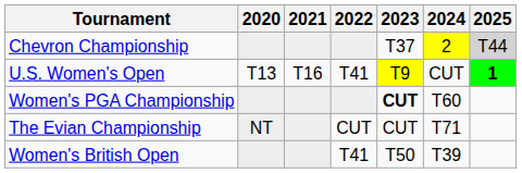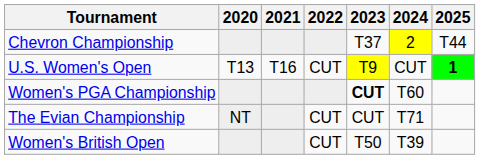Chevron Championship | 2025: lightgrey background -> no background
U.S. Women's Open | 2022: T41 -> CUT
Women's British Open | 2022: T41 -> CUT
